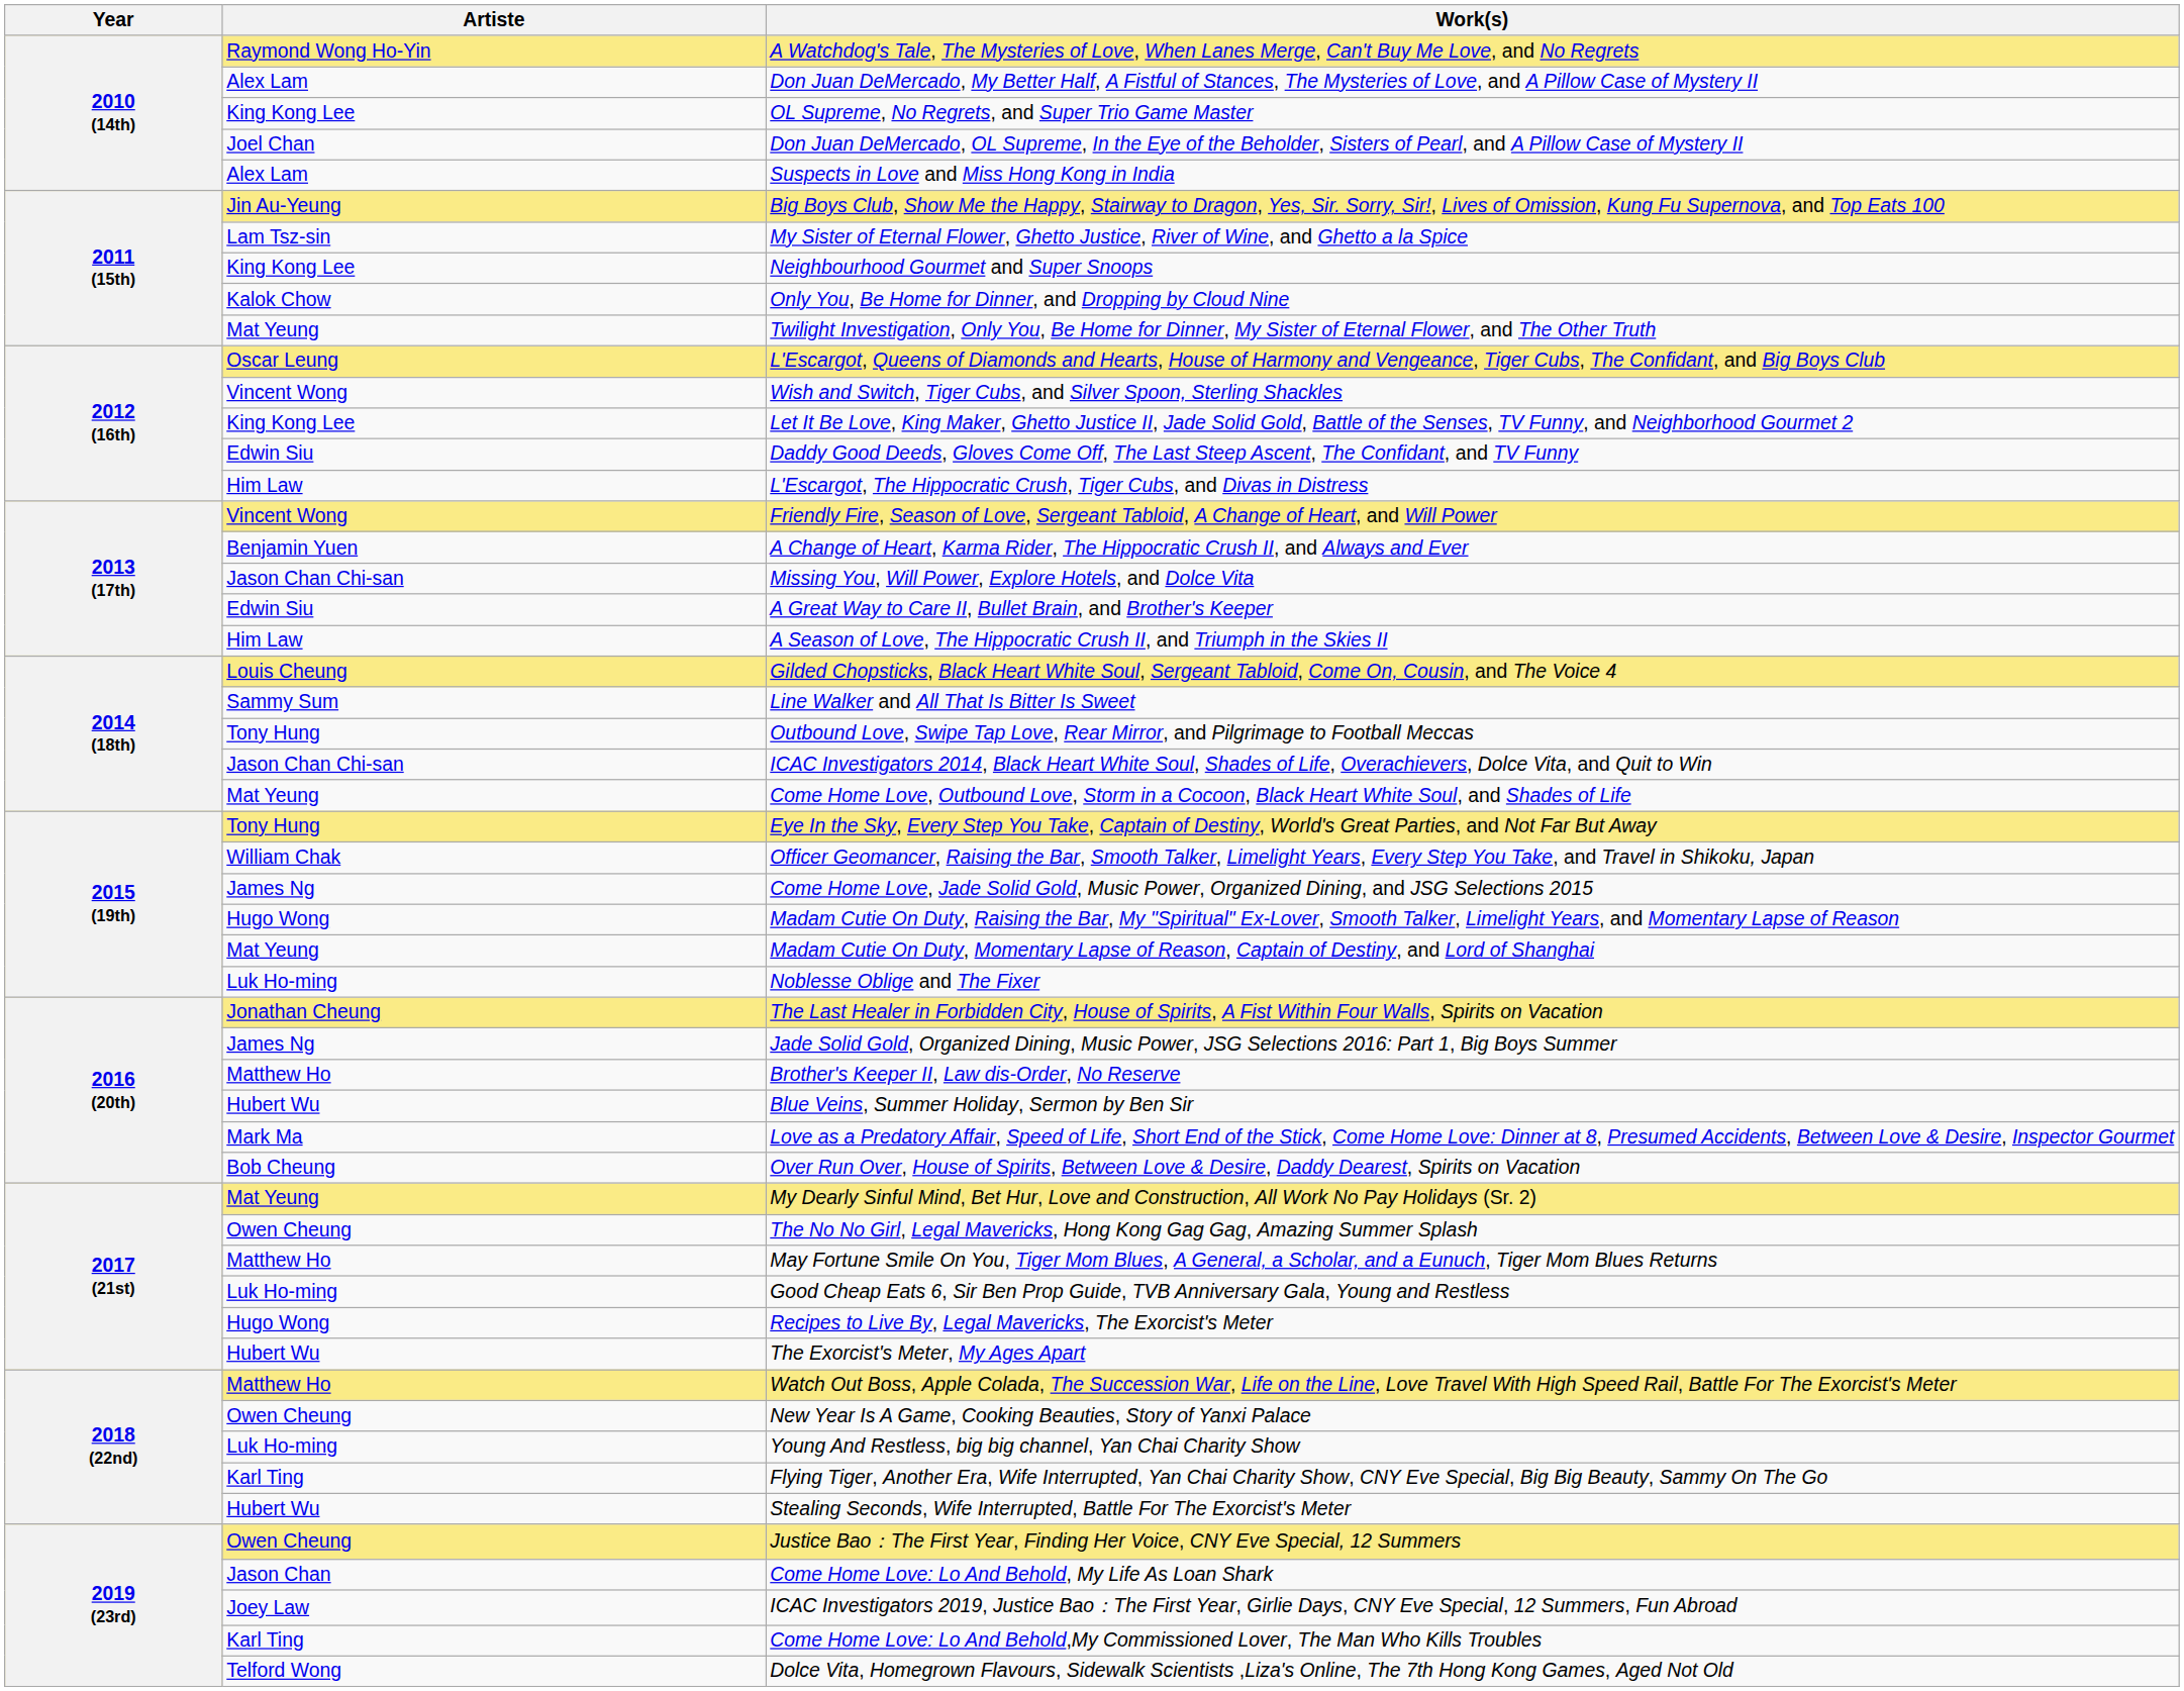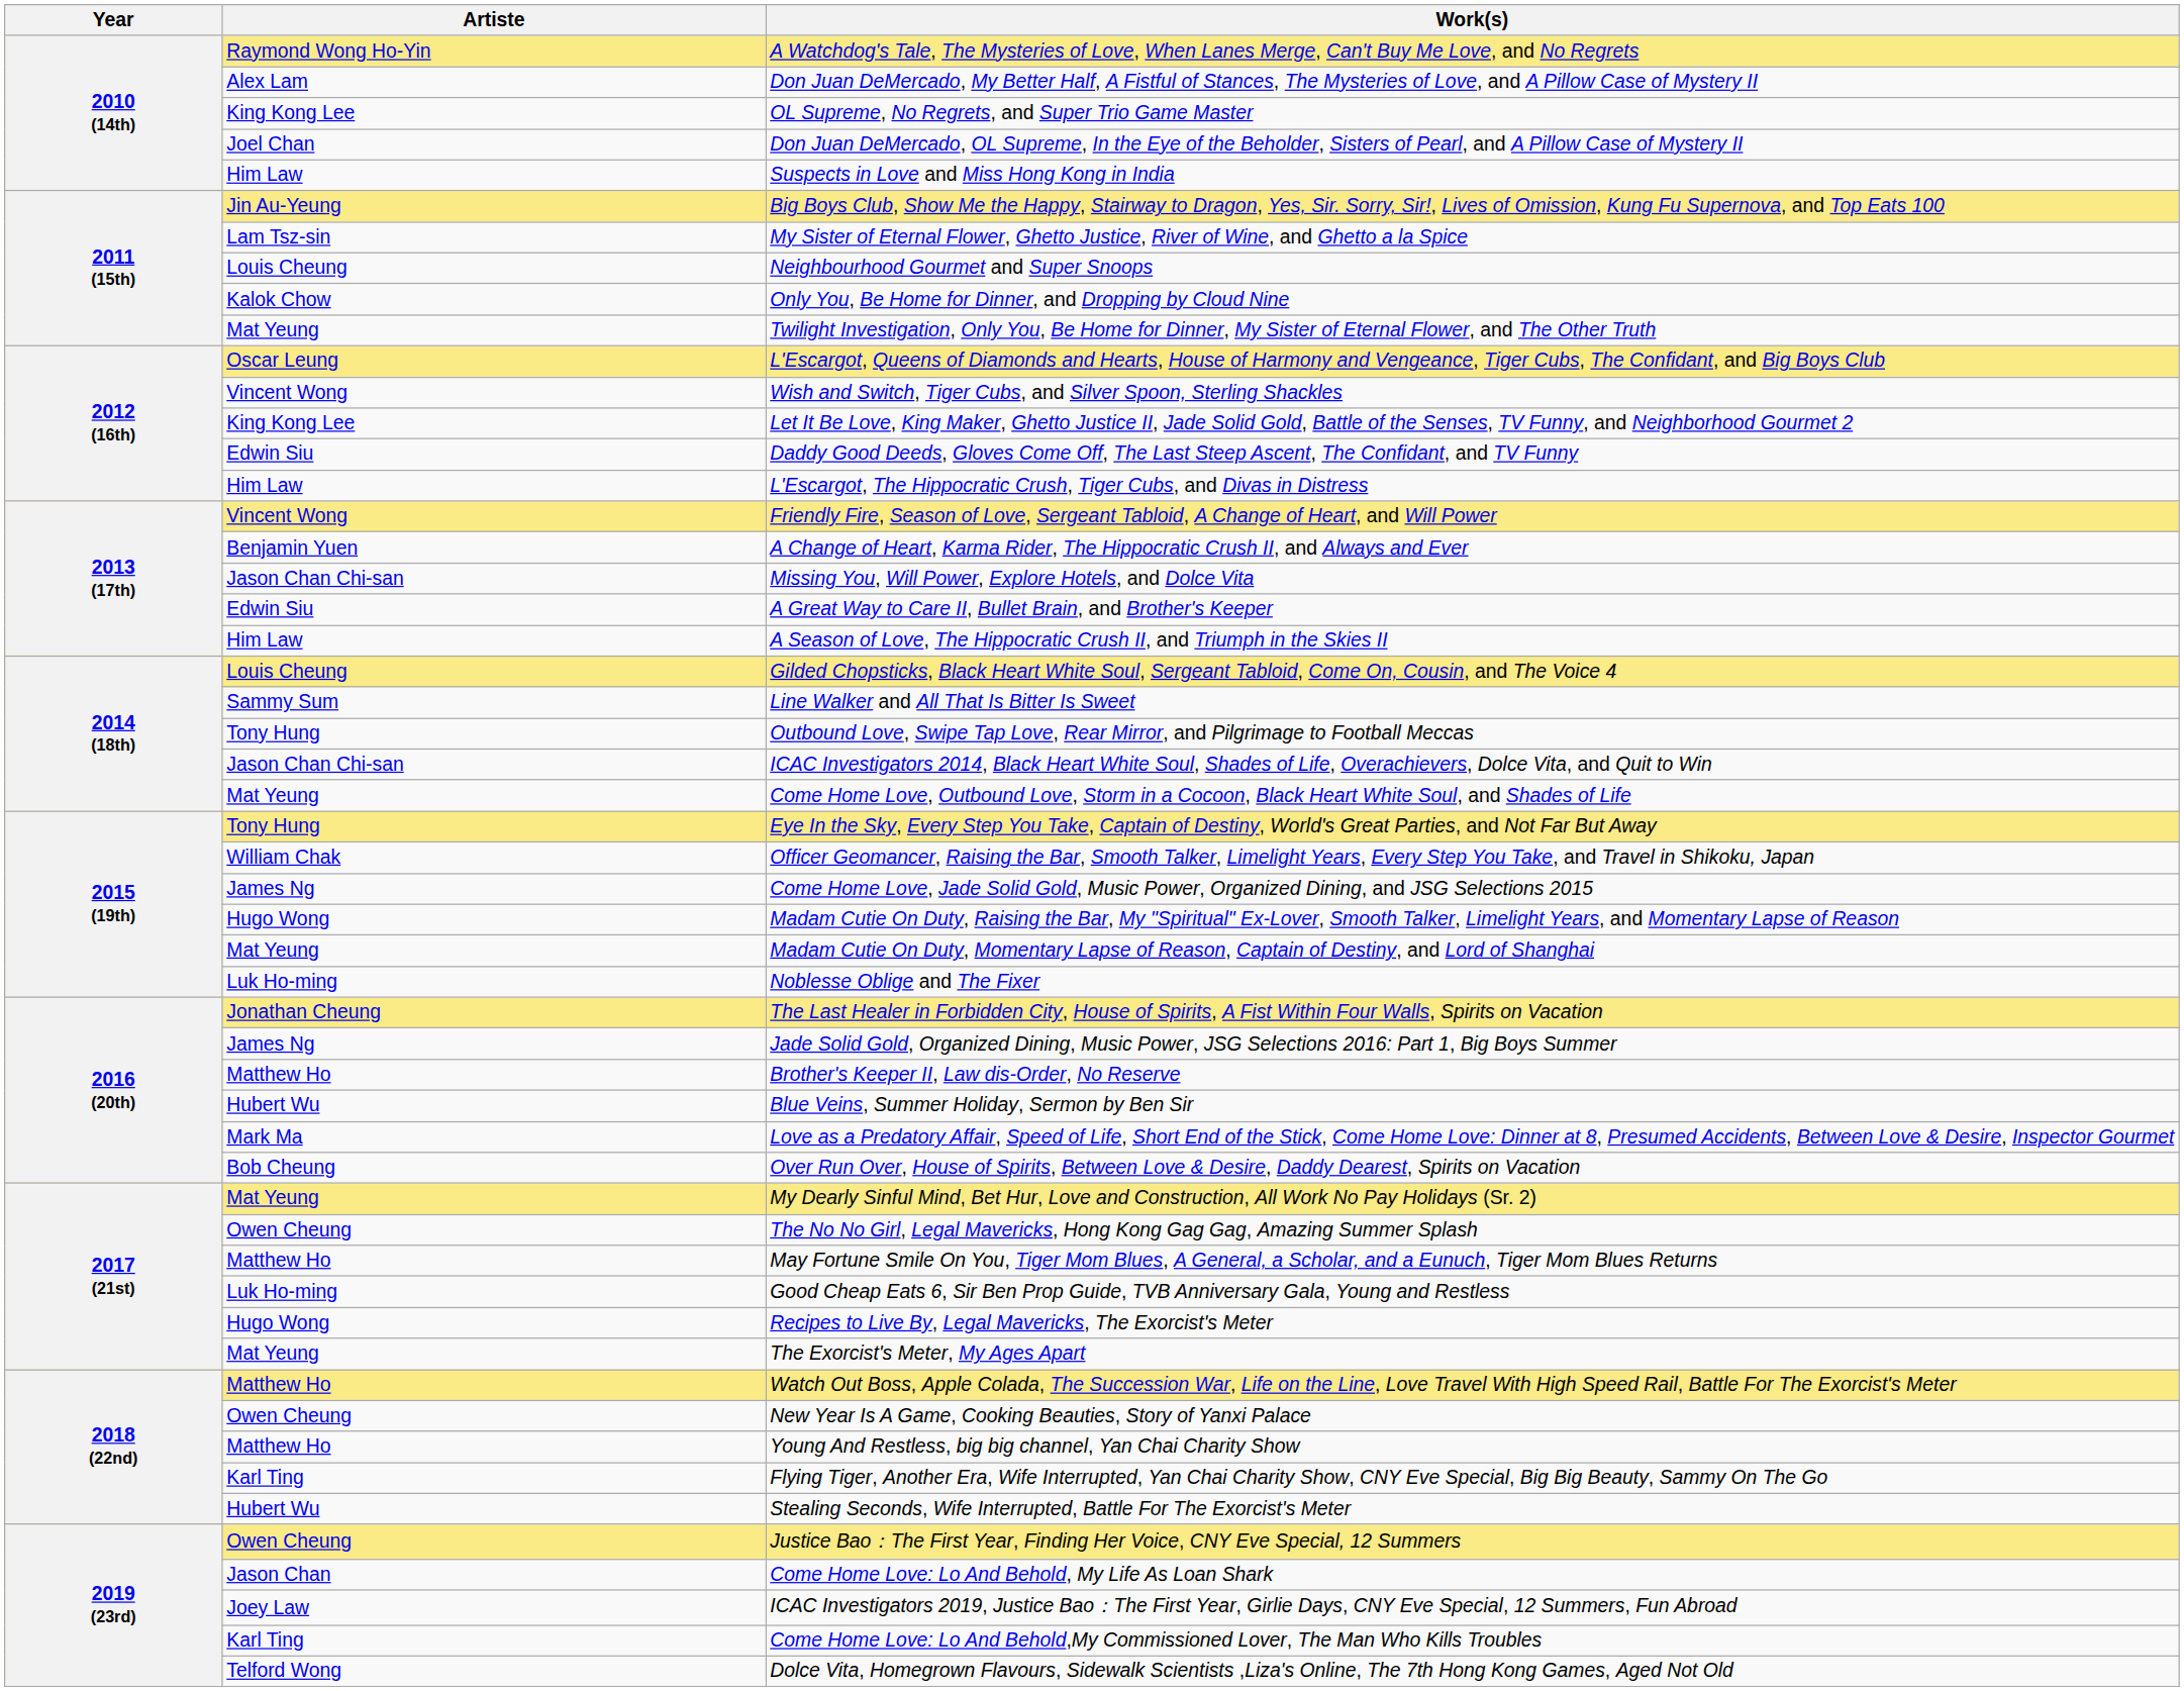Suspects in Love and Miss Hong Kong in India | Artiste: Alex Lam -> Him Law
Neighbourhood Gourmet and Super Snoops | Artiste: King Kong Lee -> Louis Cheung
The Exorcist's Meter, My Ages Apart | Artiste: Hubert Wu -> Mat Yeung
Young And Restless, big big channel, Yan Chai Charity Show | Artiste: Luk Ho-ming -> Matthew Ho
